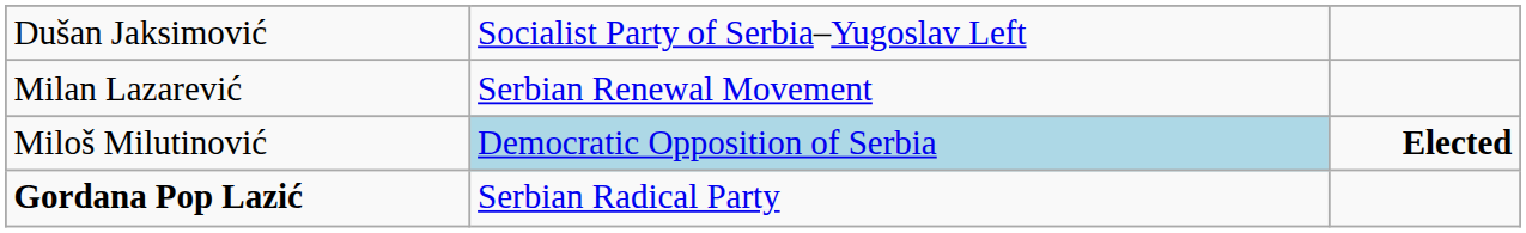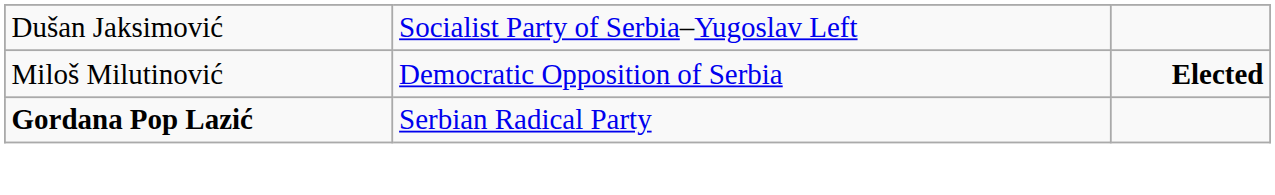- row: Milan Lazarević | Serbian Renewal Movement
Miloš Milutinović | column 2: lightblue background -> no background
